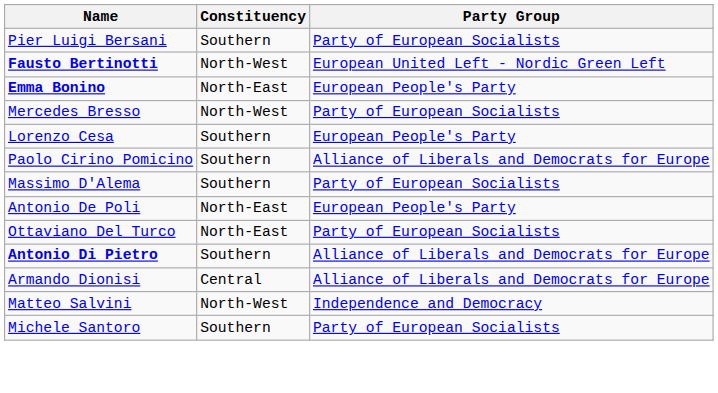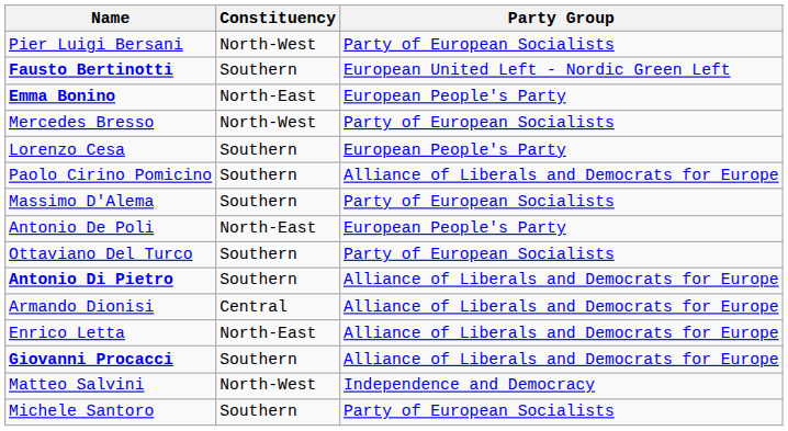Pier Luigi Bersani | Constituency: Southern -> North-West
Fausto Bertinotti | Constituency: North-West -> Southern
Ottaviano Del Turco | Constituency: North-East -> Southern
+ row: Enrico Letta | North-East | Alliance of Liberals and Democrats for Europe
+ row: Giovanni Procacci | Southern | Alliance of Liberals and Democrats for Europe
